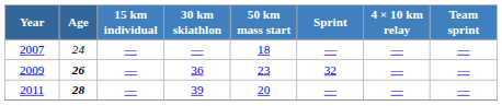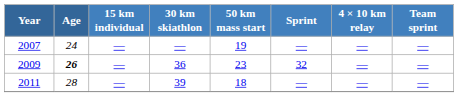2007 | 50 km mass start: 18 -> 19
2011 | Age: bold -> normal
2011 | 50 km mass start: 20 -> 18
